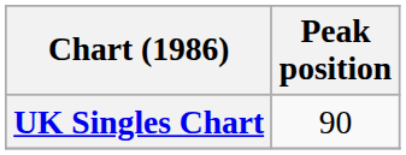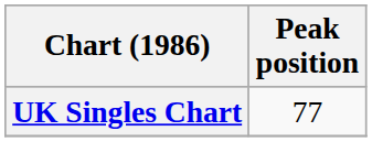UK Singles Chart | Peak position: 90 -> 77
